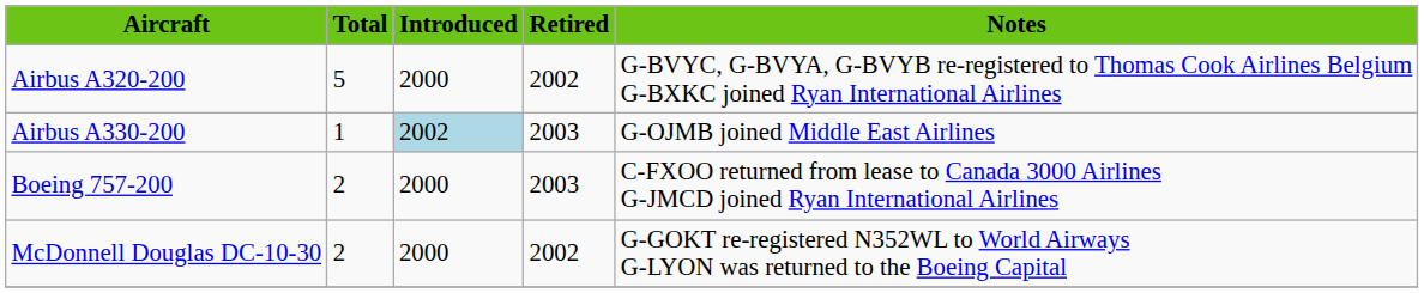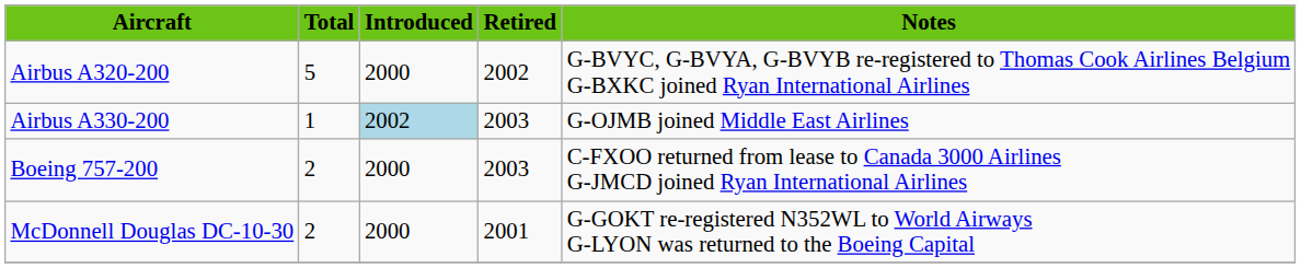McDonnell Douglas DC-10-30 | Retired: 2002 -> 2001
